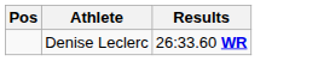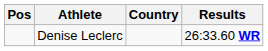+ column: Country
